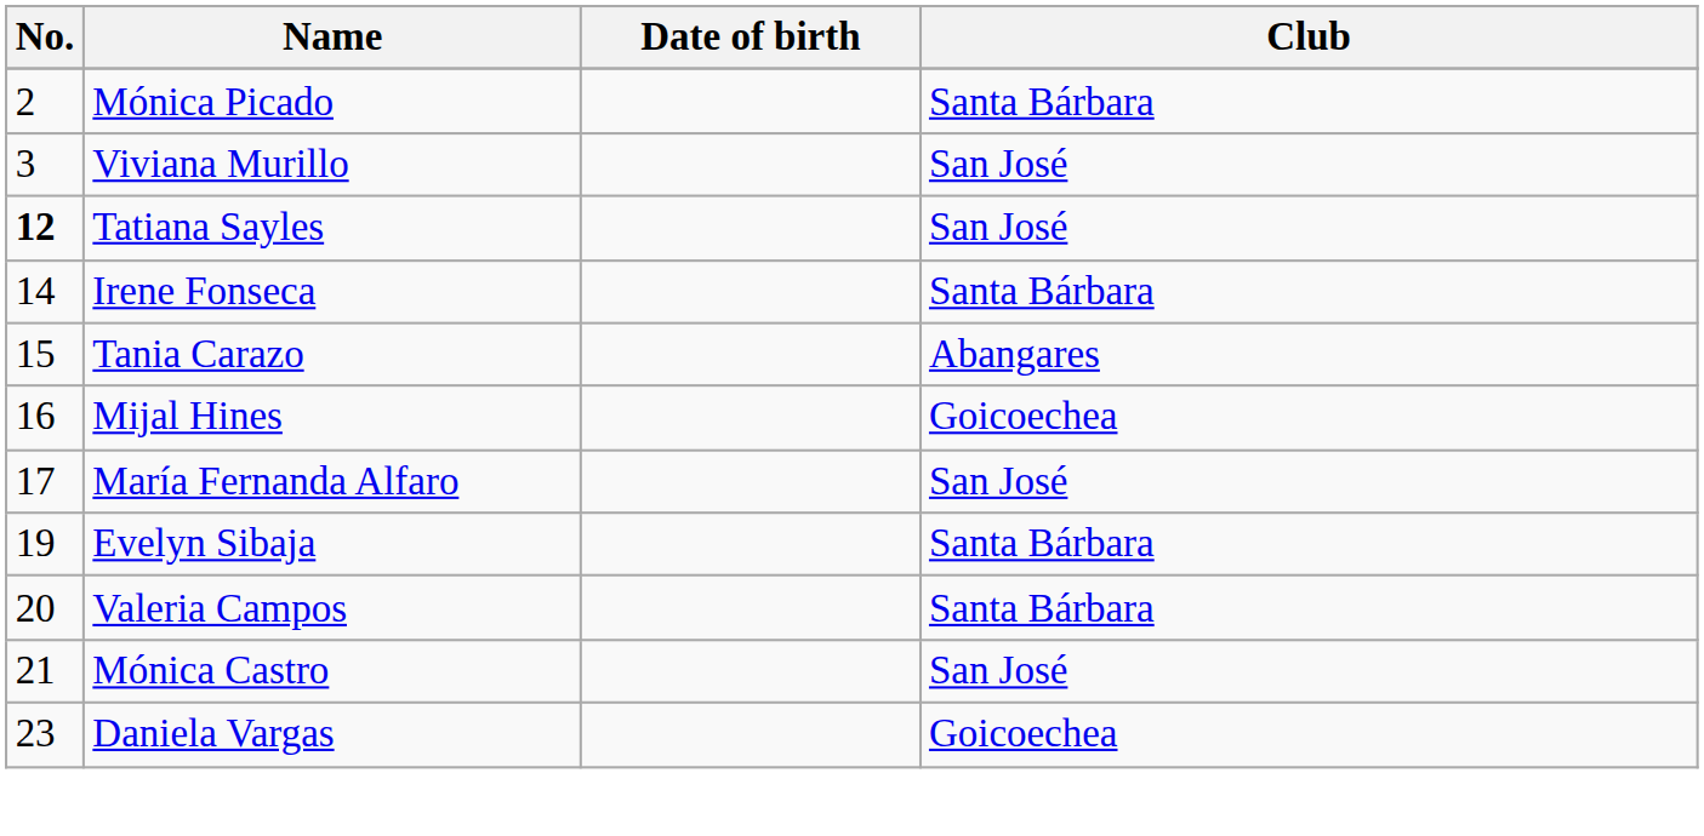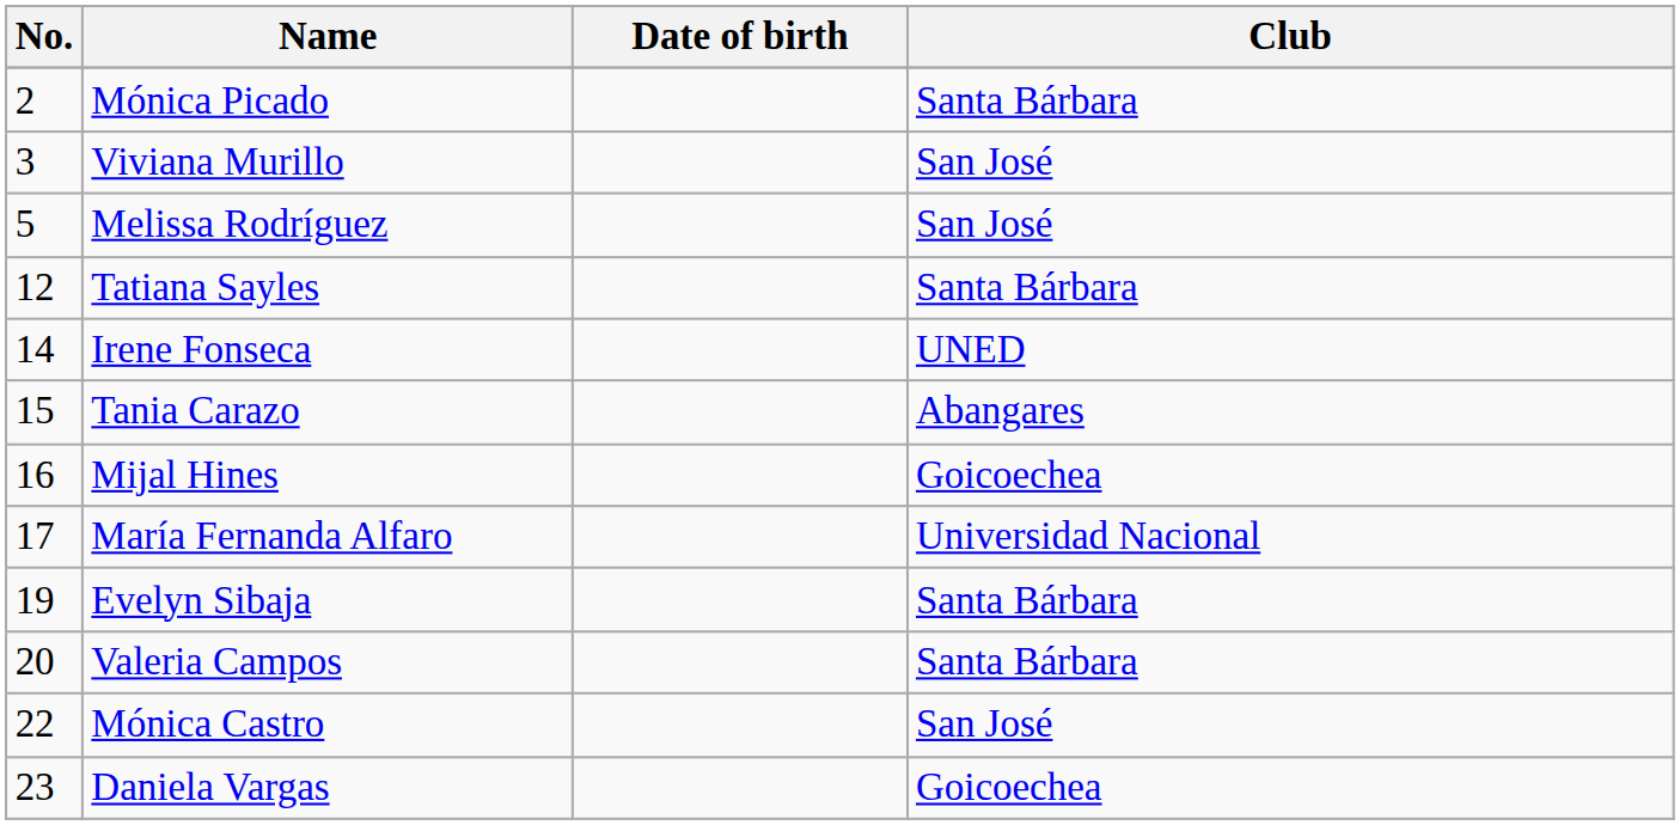+ row: 5 | Melissa Rodríguez | San José
Tatiana Sayles | No.: bold -> normal
Tatiana Sayles | Club: San José -> Santa Bárbara
Irene Fonseca | Club: Santa Bárbara -> UNED
María Fernanda Alfaro | Club: San José -> Universidad Nacional
Mónica Castro | No.: 21 -> 22
